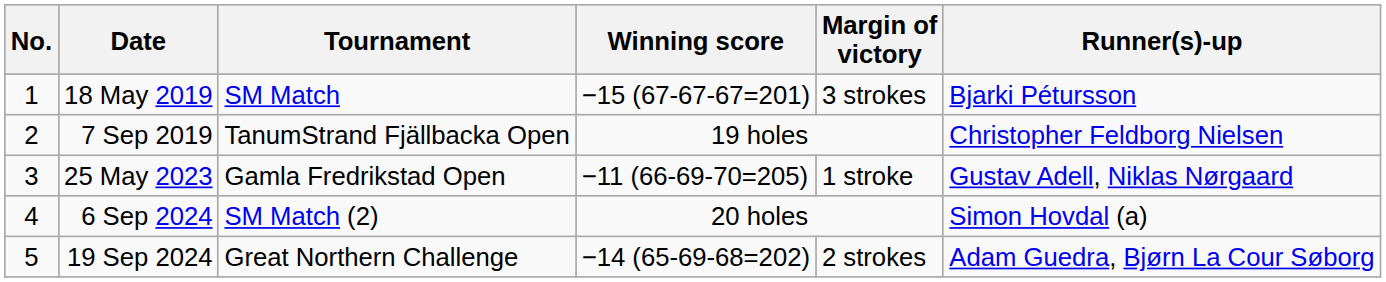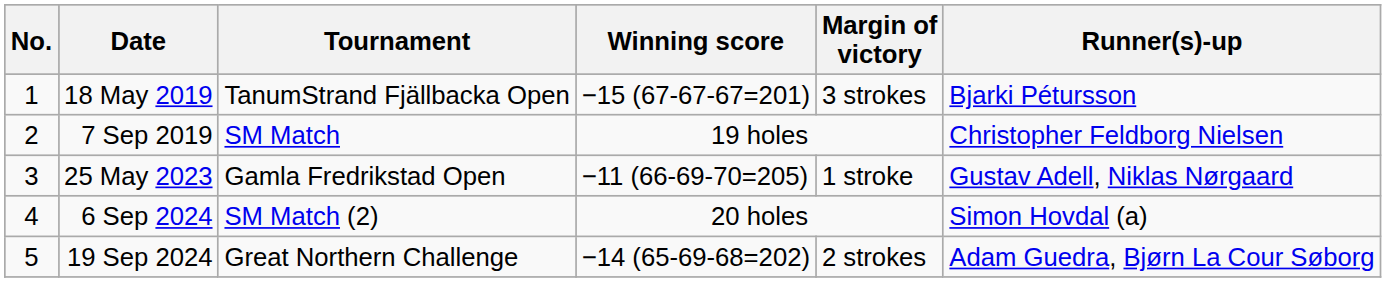18 May 2019 | Tournament: SM Match -> TanumStrand Fjällbacka Open
7 Sep 2019 | Tournament: TanumStrand Fjällbacka Open -> SM Match
